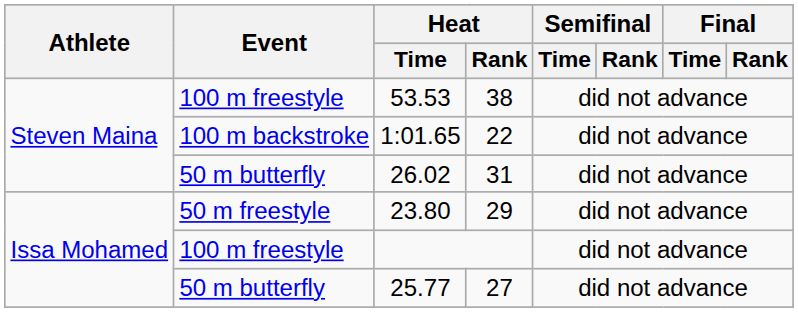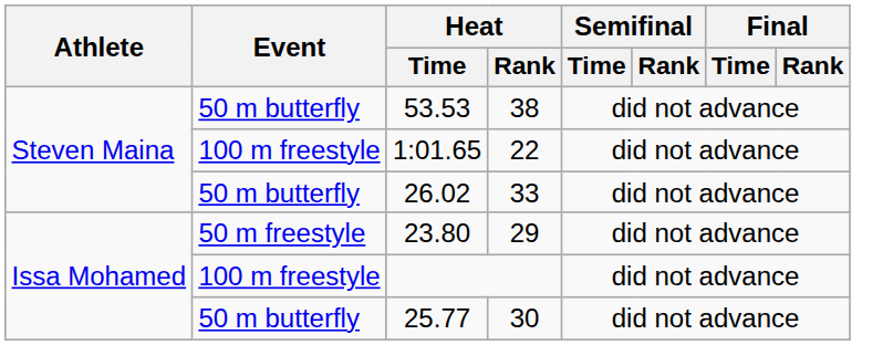53.53 | Event: 100 m freestyle -> 50 m butterfly
1:01.65 | Event: 100 m backstroke -> 100 m freestyle
26.02 | Heat / Rank: 31 -> 33
25.77 | Heat / Rank: 27 -> 30
